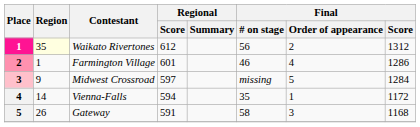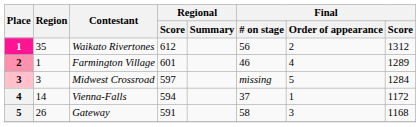Waikato Rivertones | Region: lightyellow background -> no background
Farmington Village | Final / Score: 1286 -> 1289
Midwest Crossroad | Region: 9 -> 3
Vienna-Falls | Final / # on stage: 35 -> 37
